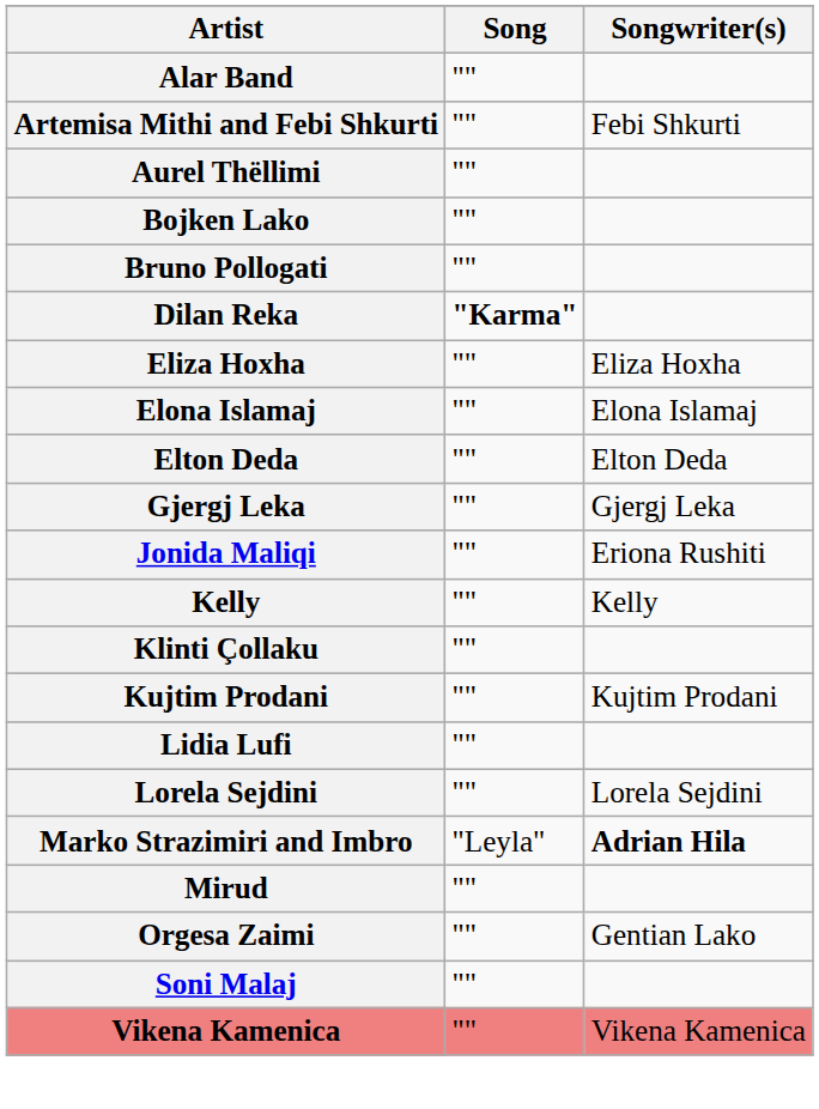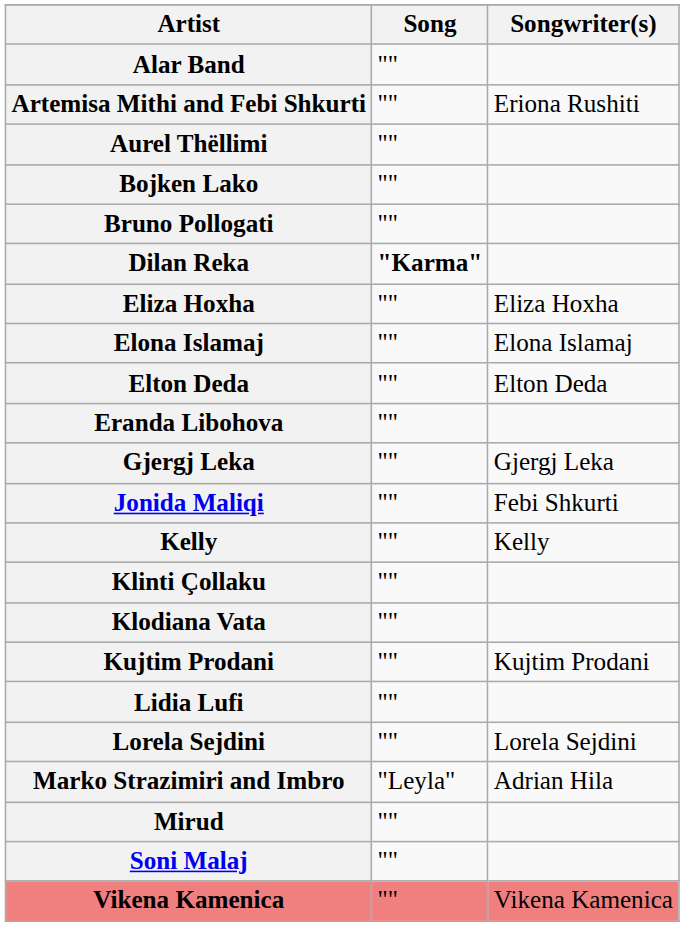Artemisa Mithi and Febi Shkurti | Songwriter(s): Febi Shkurti -> Eriona Rushiti
+ row: Eranda Libohova | ""
Jonida Maliqi | Songwriter(s): Eriona Rushiti -> Febi Shkurti
+ row: Klodiana Vata | ""
Marko Strazimiri and Imbro | Songwriter(s): bold -> normal
- row: Orgesa Zaimi | "" | Gentian Lako
